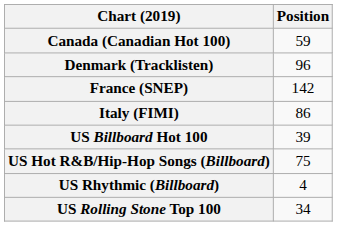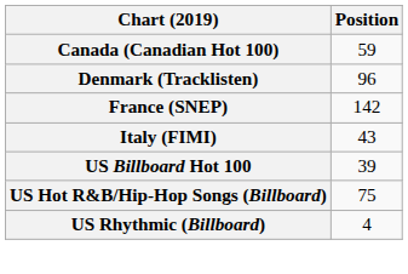Italy (FIMI) | Position: 86 -> 43
- row: US Rolling Stone Top 100 | 34
